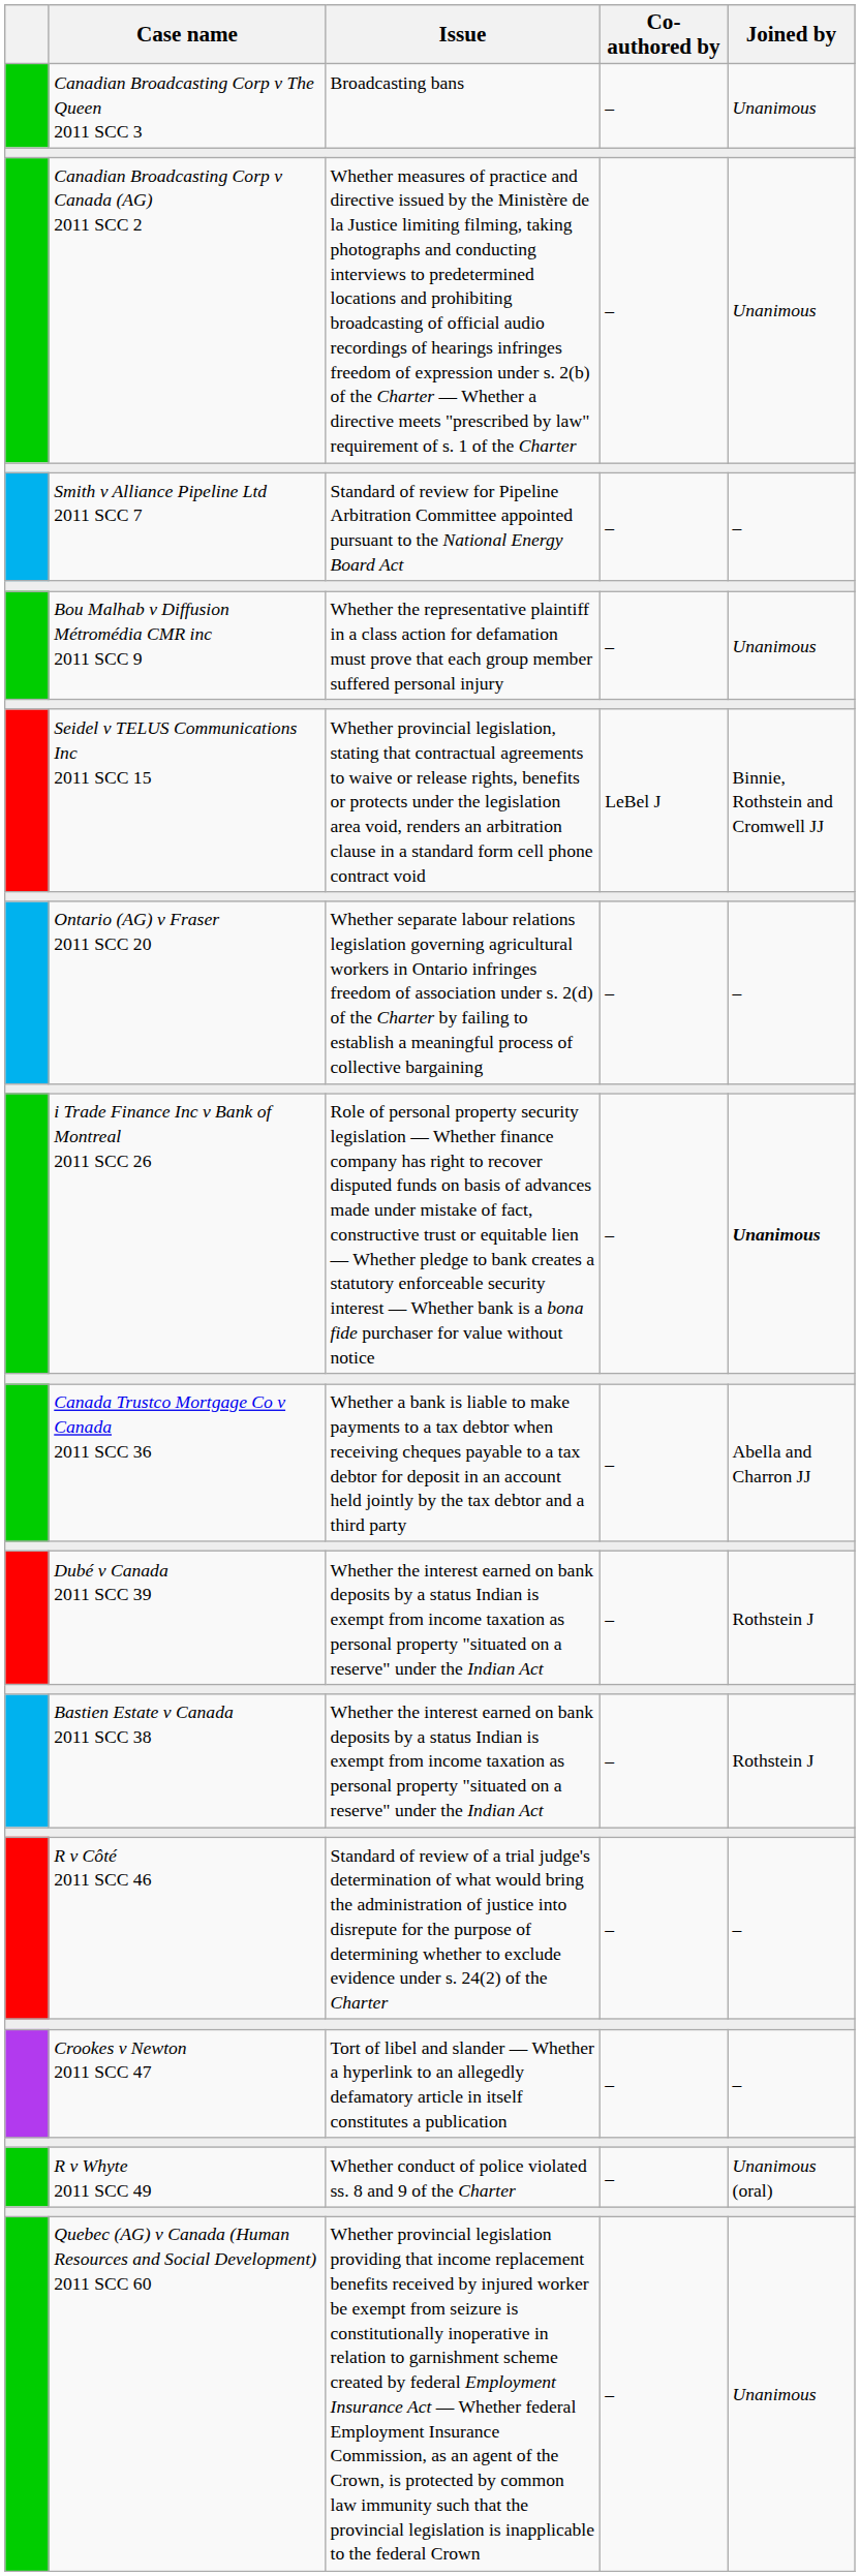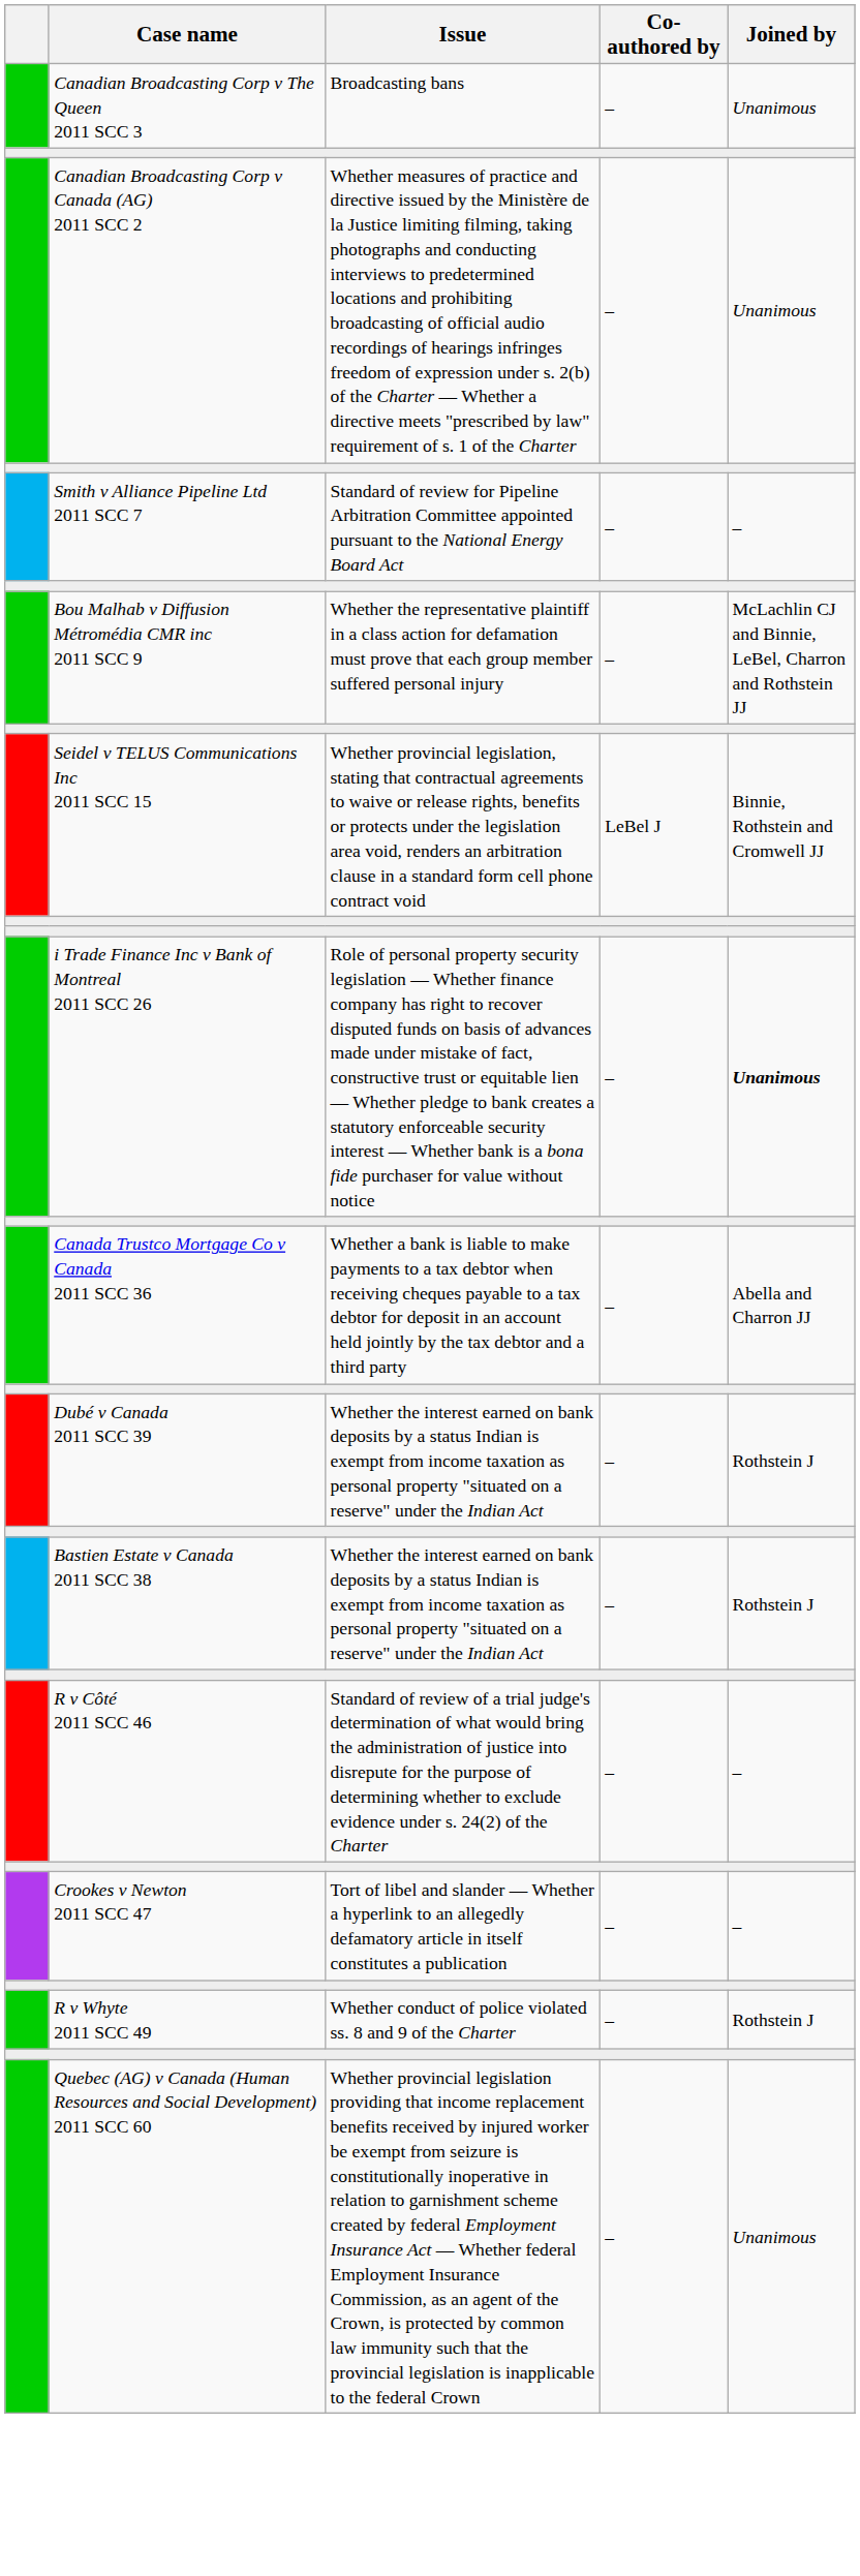Bou Malhab v Diffusion Métromédia CMR inc 2011 SCC 9 | Joined by: Unanimous -> McLachlin CJ and Binnie, LeBel, Charron and Rothstein JJ
- row: Ontario (AG) v Fraser 2011 SCC 20 | Whether separate labour relations legislation governing agricultural workers in Ontario infringes freedom of association under s. 2(d) of the Charter by failing to establish a meaningful process of collective bargaining | – | –
R v Whyte 2011 SCC 49 | Joined by: Unanimous (oral) -> Rothstein J
